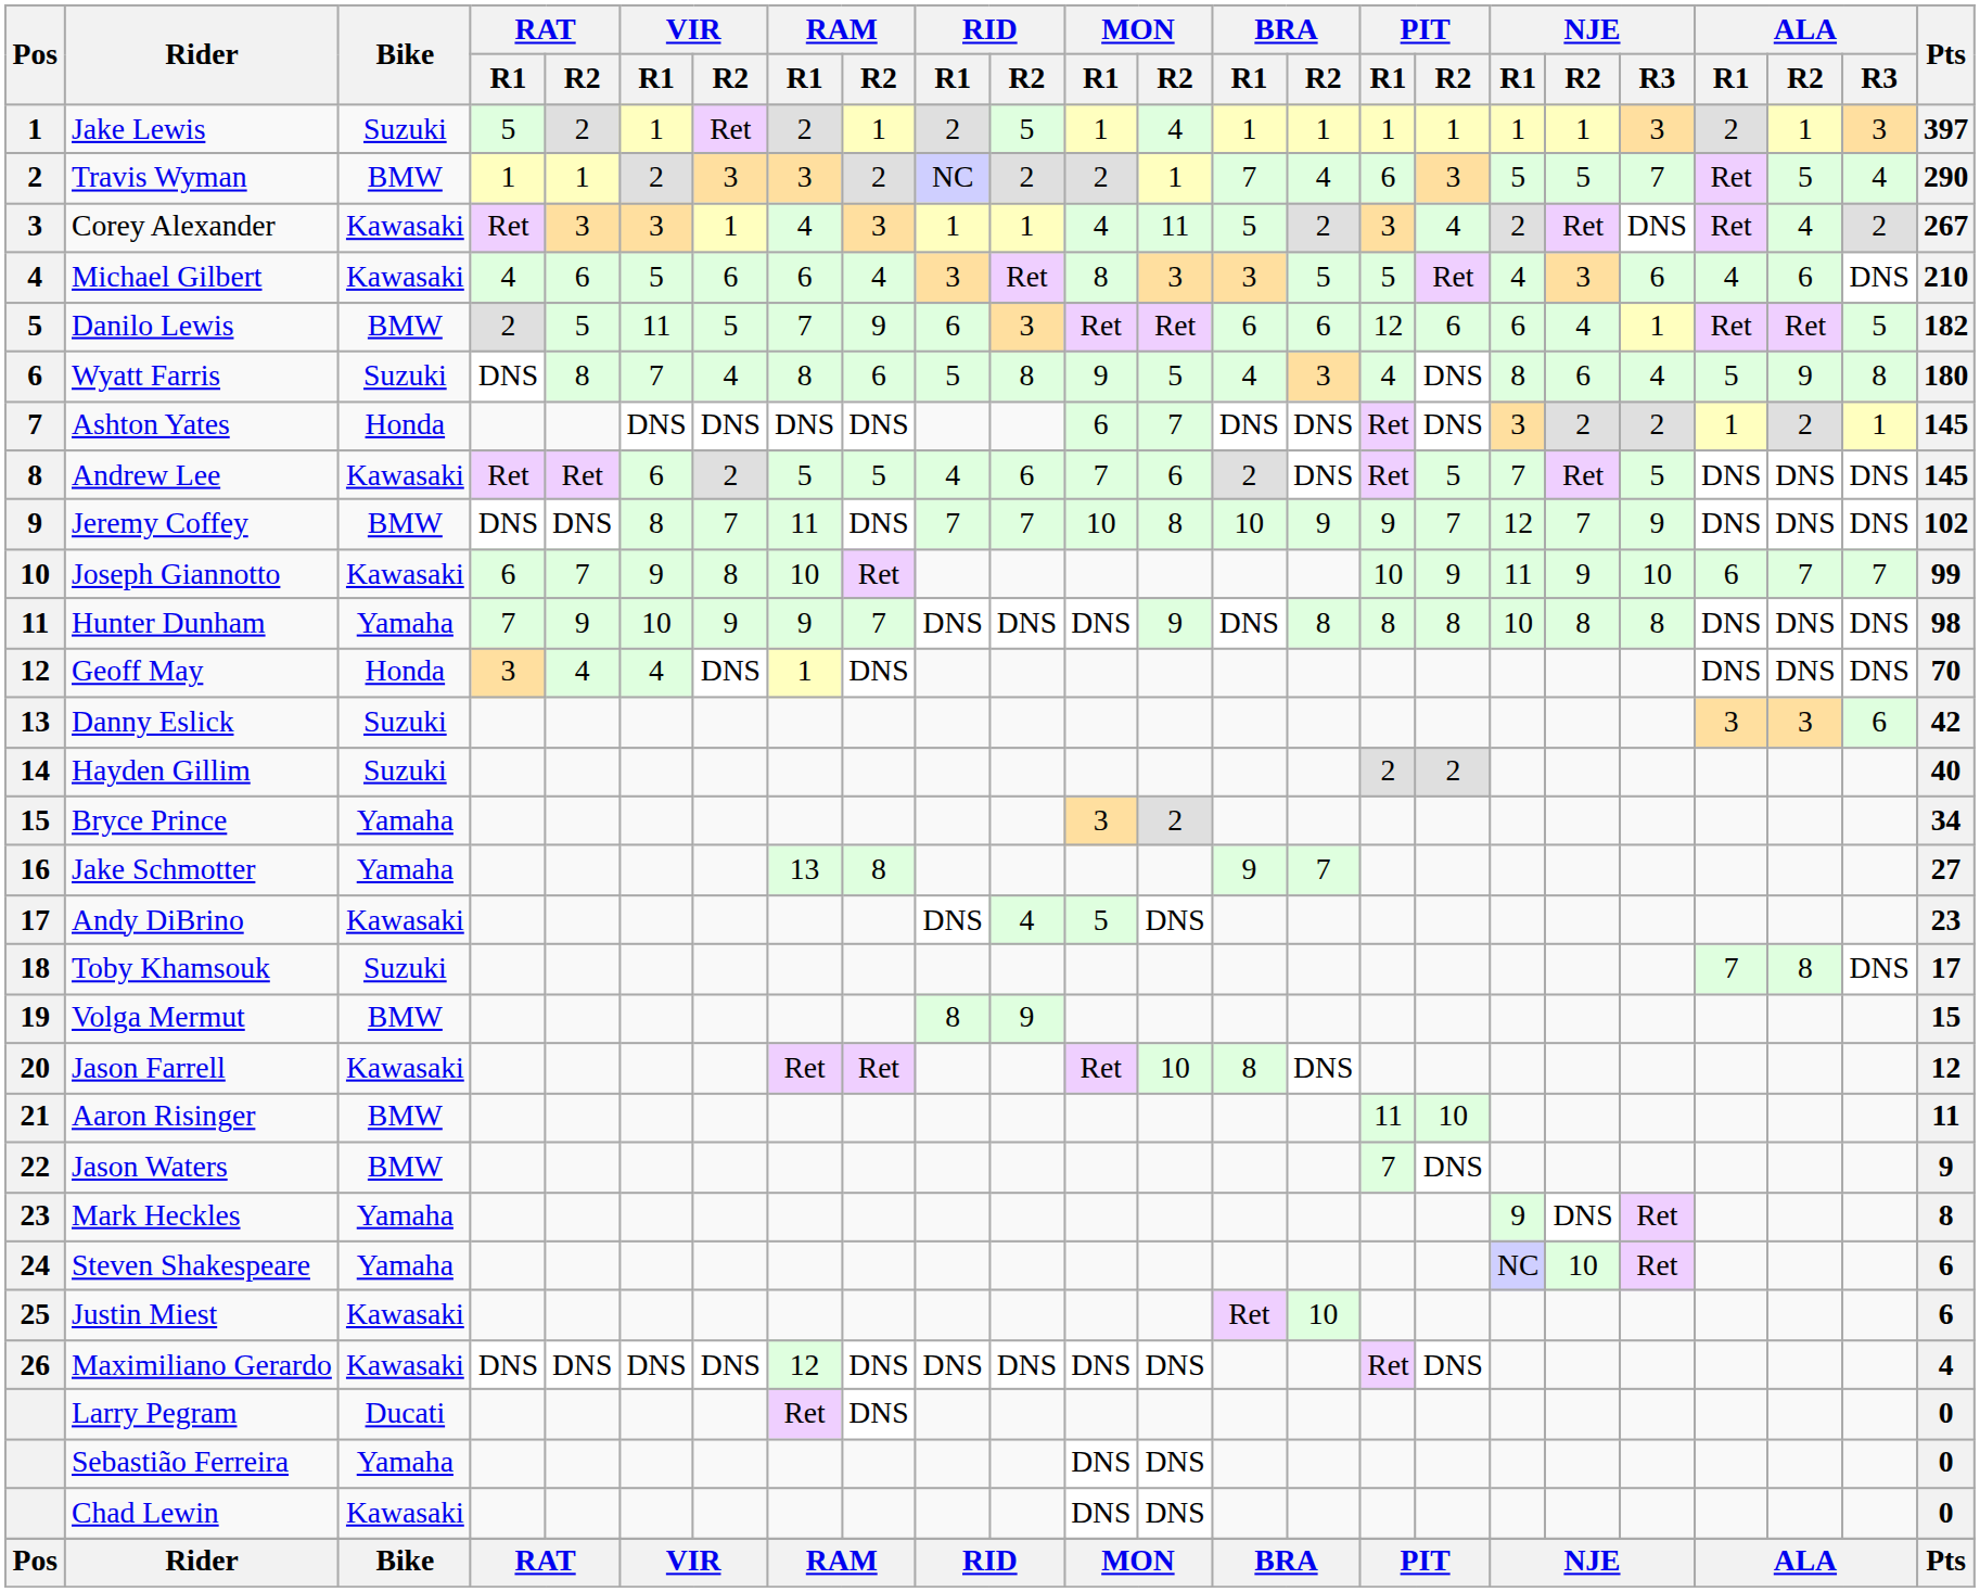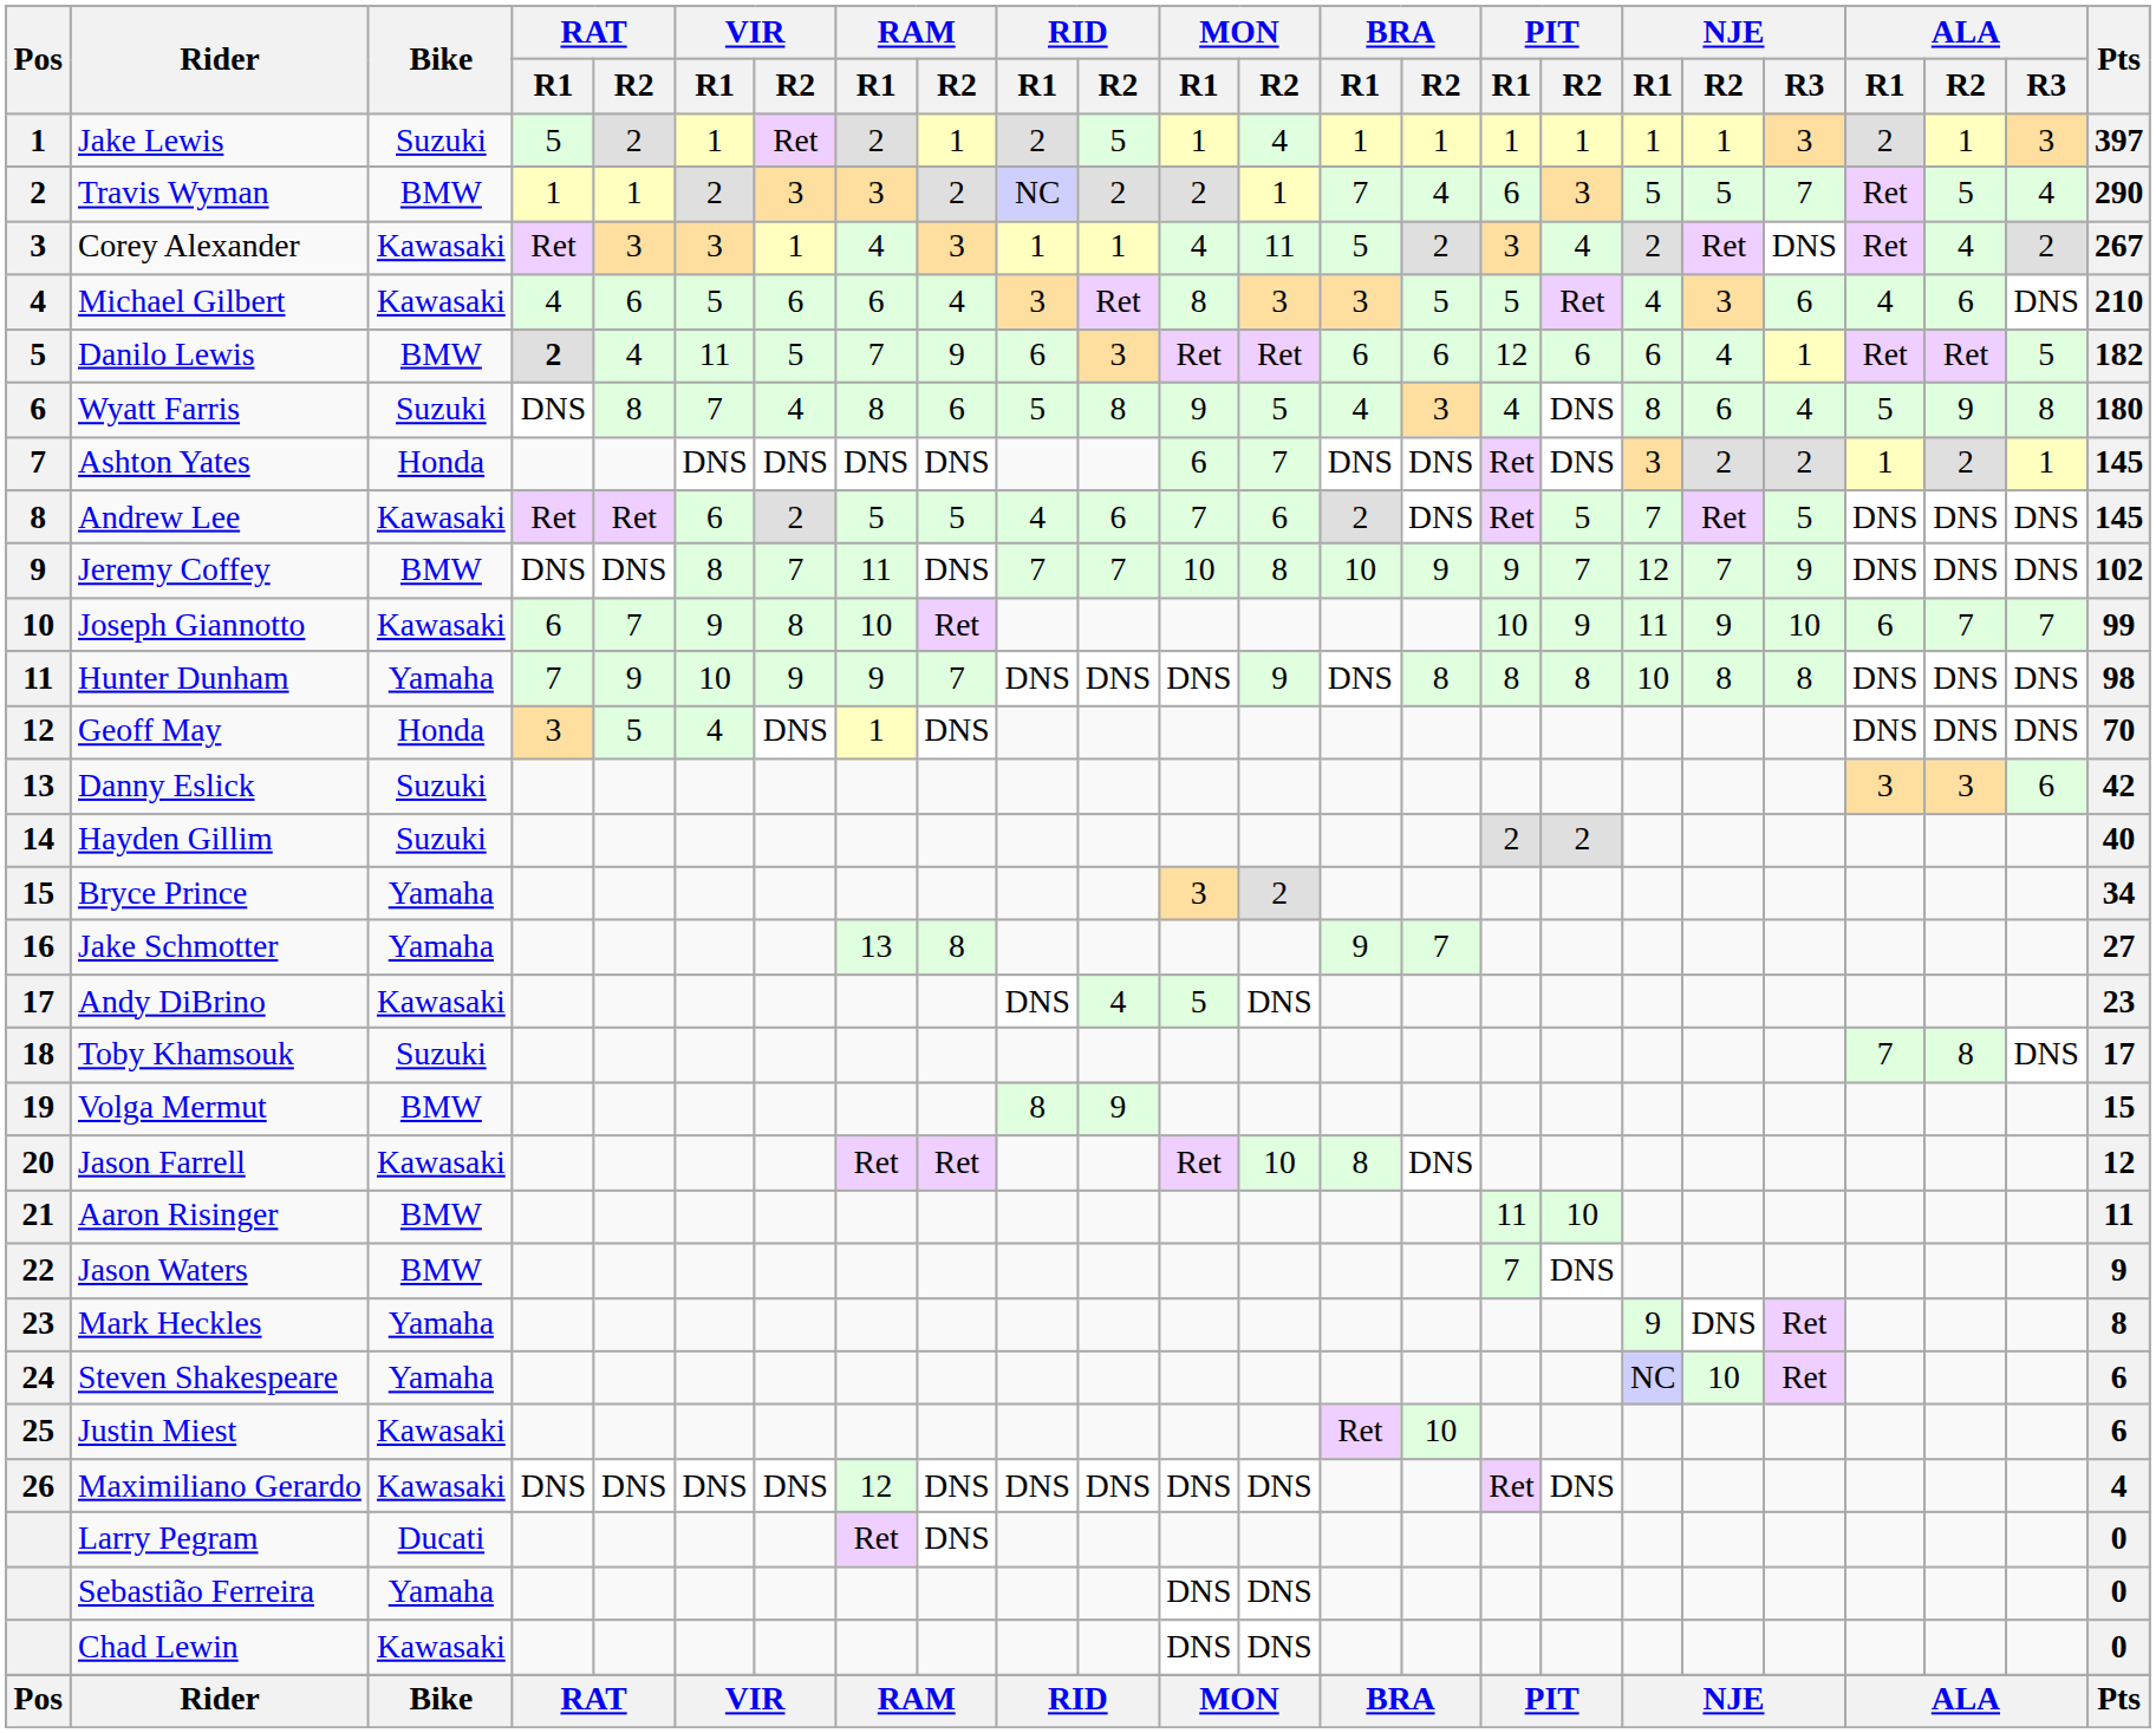Danilo Lewis | RAT / R1: normal -> bold
Danilo Lewis | RAT / R2: 5 -> 4
Geoff May | RAT / R2: 4 -> 5
